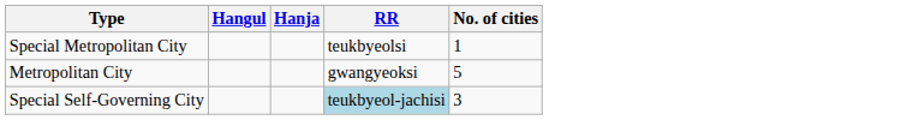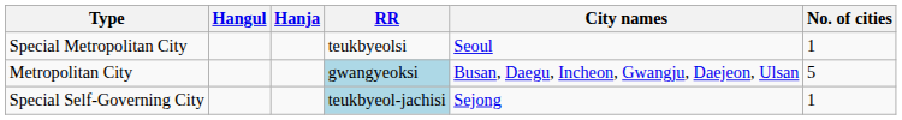+ column: City names | Seoul | Busan, Daegu, Incheon, Gwangju, Daejeon, Ulsan | Sejong
Metropolitan City | RR: no background -> lightblue background
Special Self-Governing City | No. of cities: 3 -> 1
